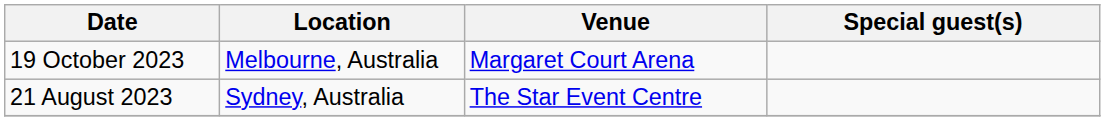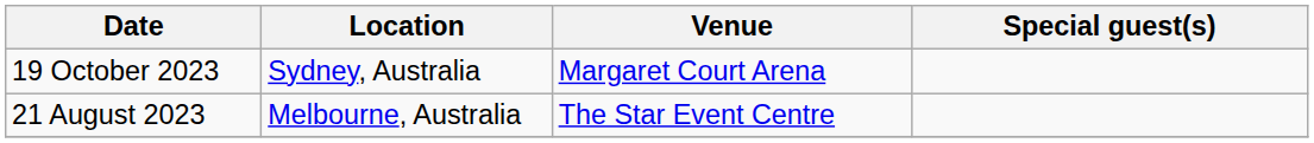19 October 2023 | Location: Melbourne, Australia -> Sydney, Australia
21 August 2023 | Location: Sydney, Australia -> Melbourne, Australia
